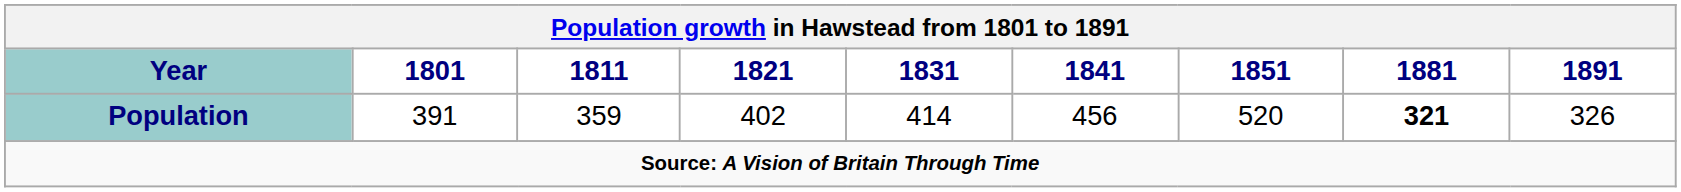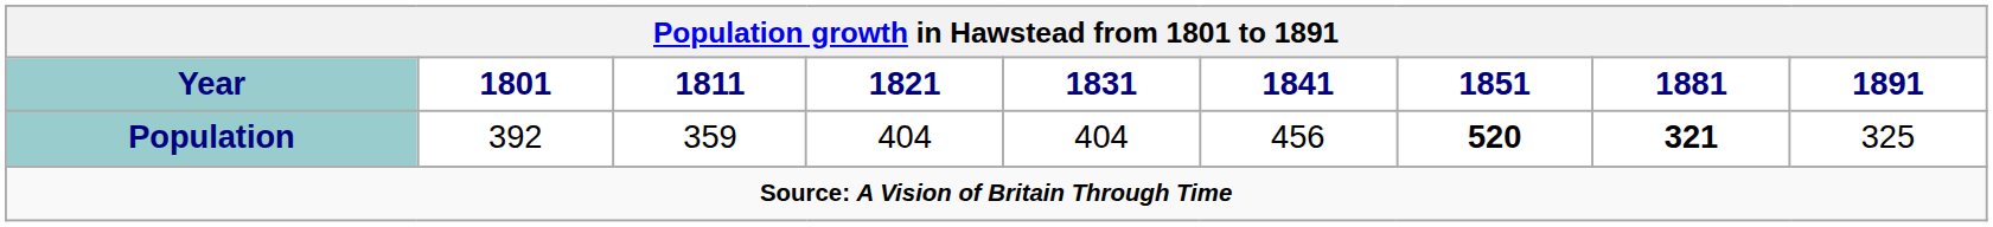Population | 1801: 391 -> 392
Population | 1821: 402 -> 404
Population | 1831: 414 -> 404
Population | 1851: normal -> bold
Population | 1891: 326 -> 325
